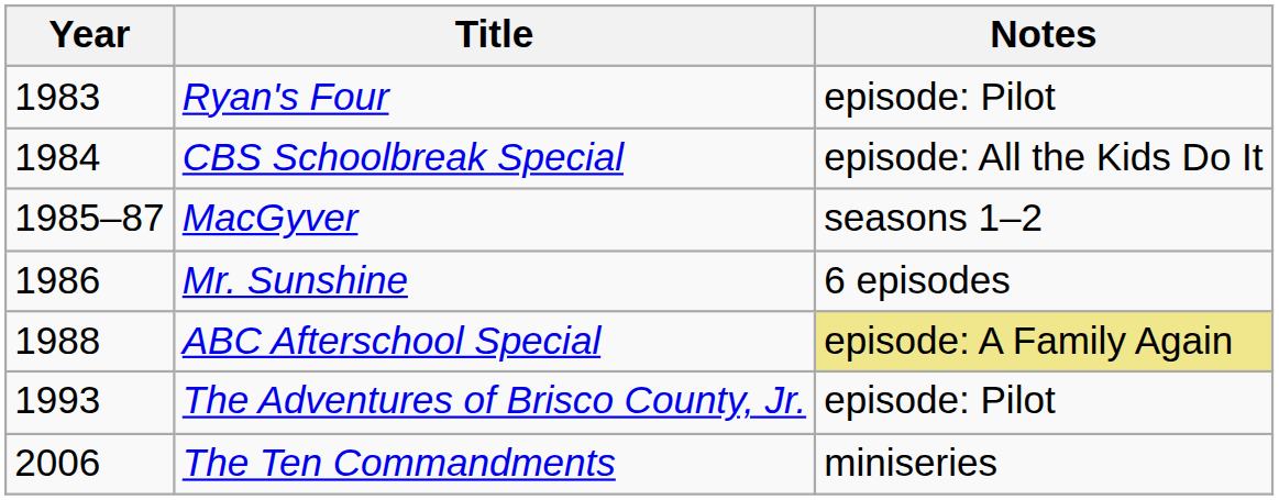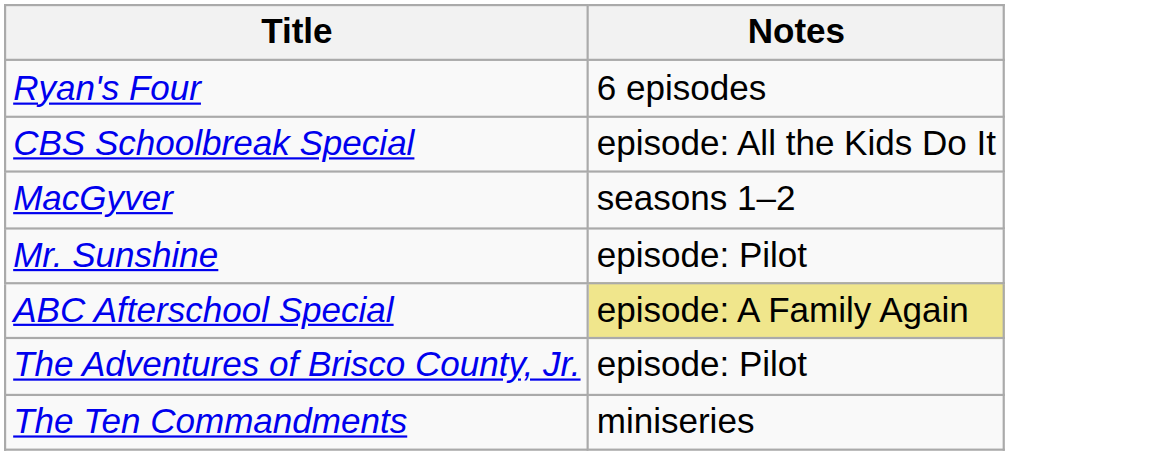- column: Year | 1983 | 1984 | 1985–87 | 1986 | 1988 | 1993 | 2006
Ryan's Four | Notes: episode: Pilot -> 6 episodes
Mr. Sunshine | Notes: 6 episodes -> episode: Pilot
